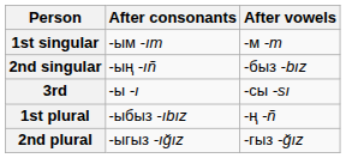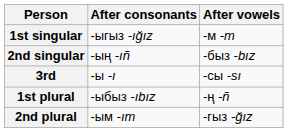1st singular | After consonants: -ым -ım -> -ыгыз -ığız
2nd plural | After consonants: -ыгыз -ığız -> -ым -ım
